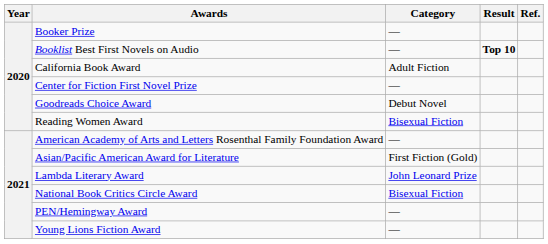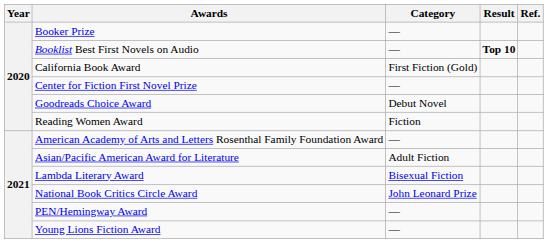California Book Award | Category: Adult Fiction -> First Fiction (Gold)
Reading Women Award | Category: Bisexual Fiction -> Fiction
Asian/Pacific American Award for Literature | Category: First Fiction (Gold) -> Adult Fiction
Lambda Literary Award | Category: John Leonard Prize -> Bisexual Fiction
National Book Critics Circle Award | Category: Bisexual Fiction -> John Leonard Prize
